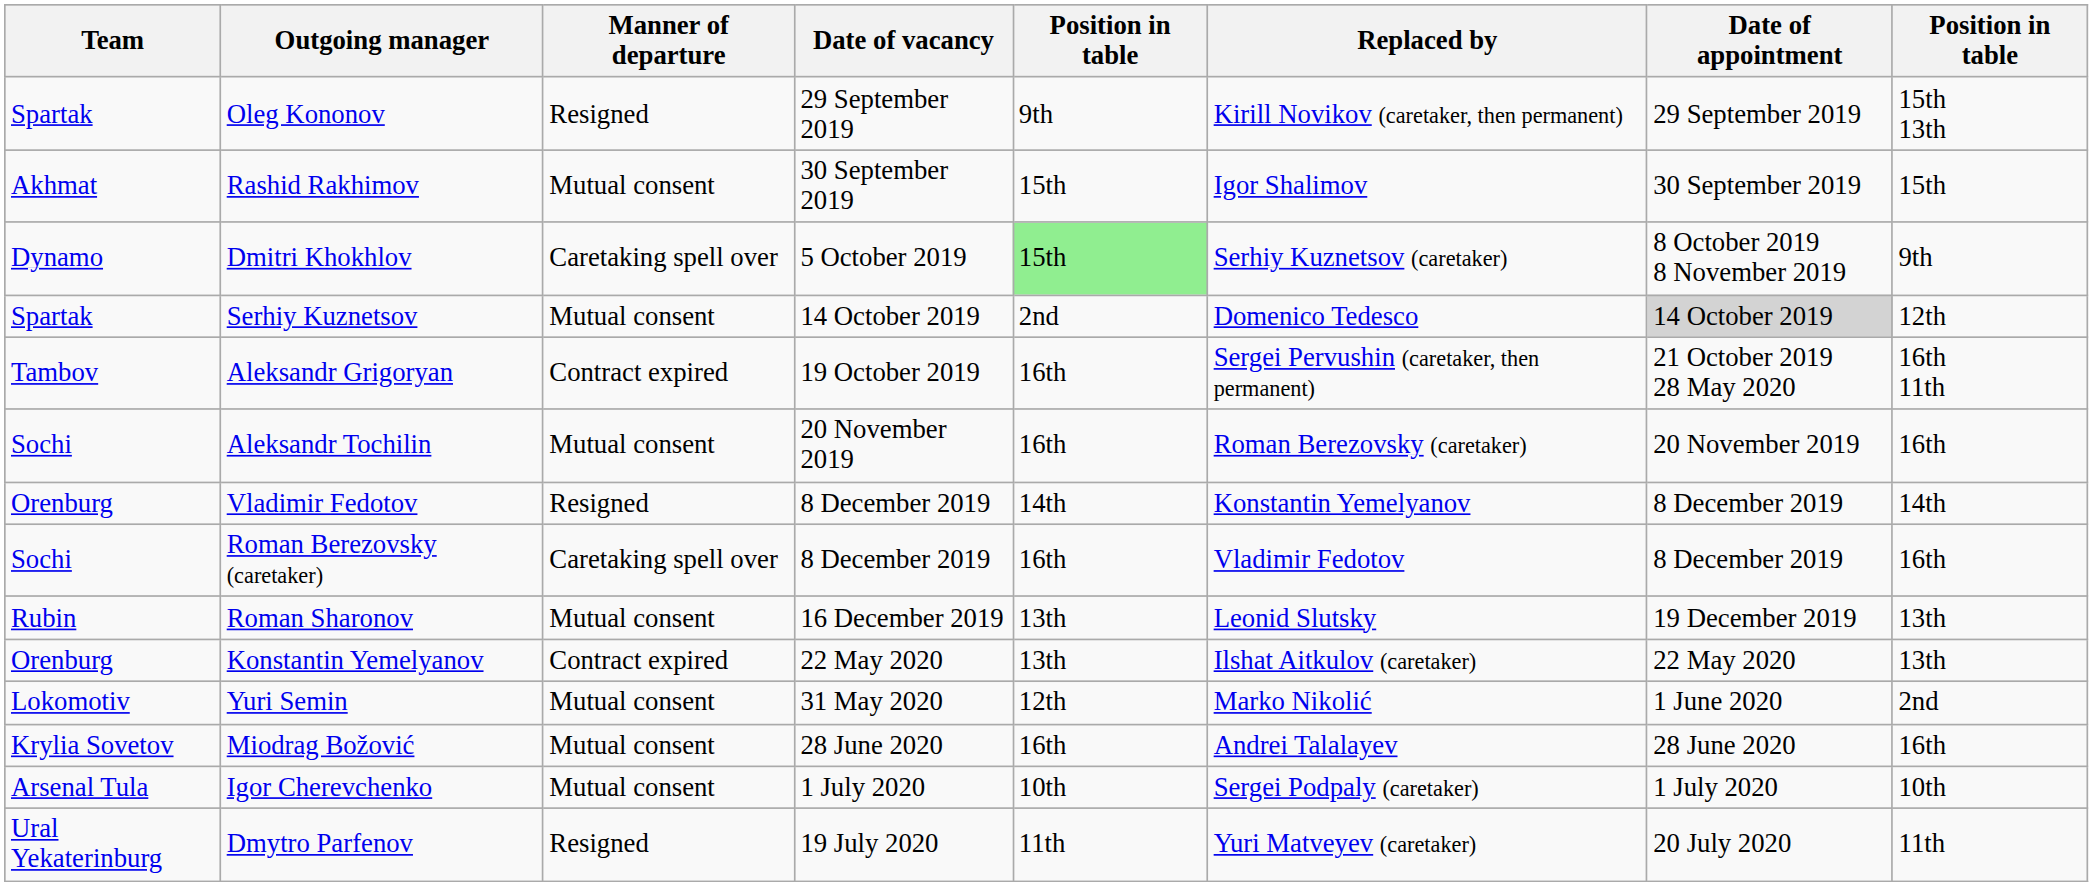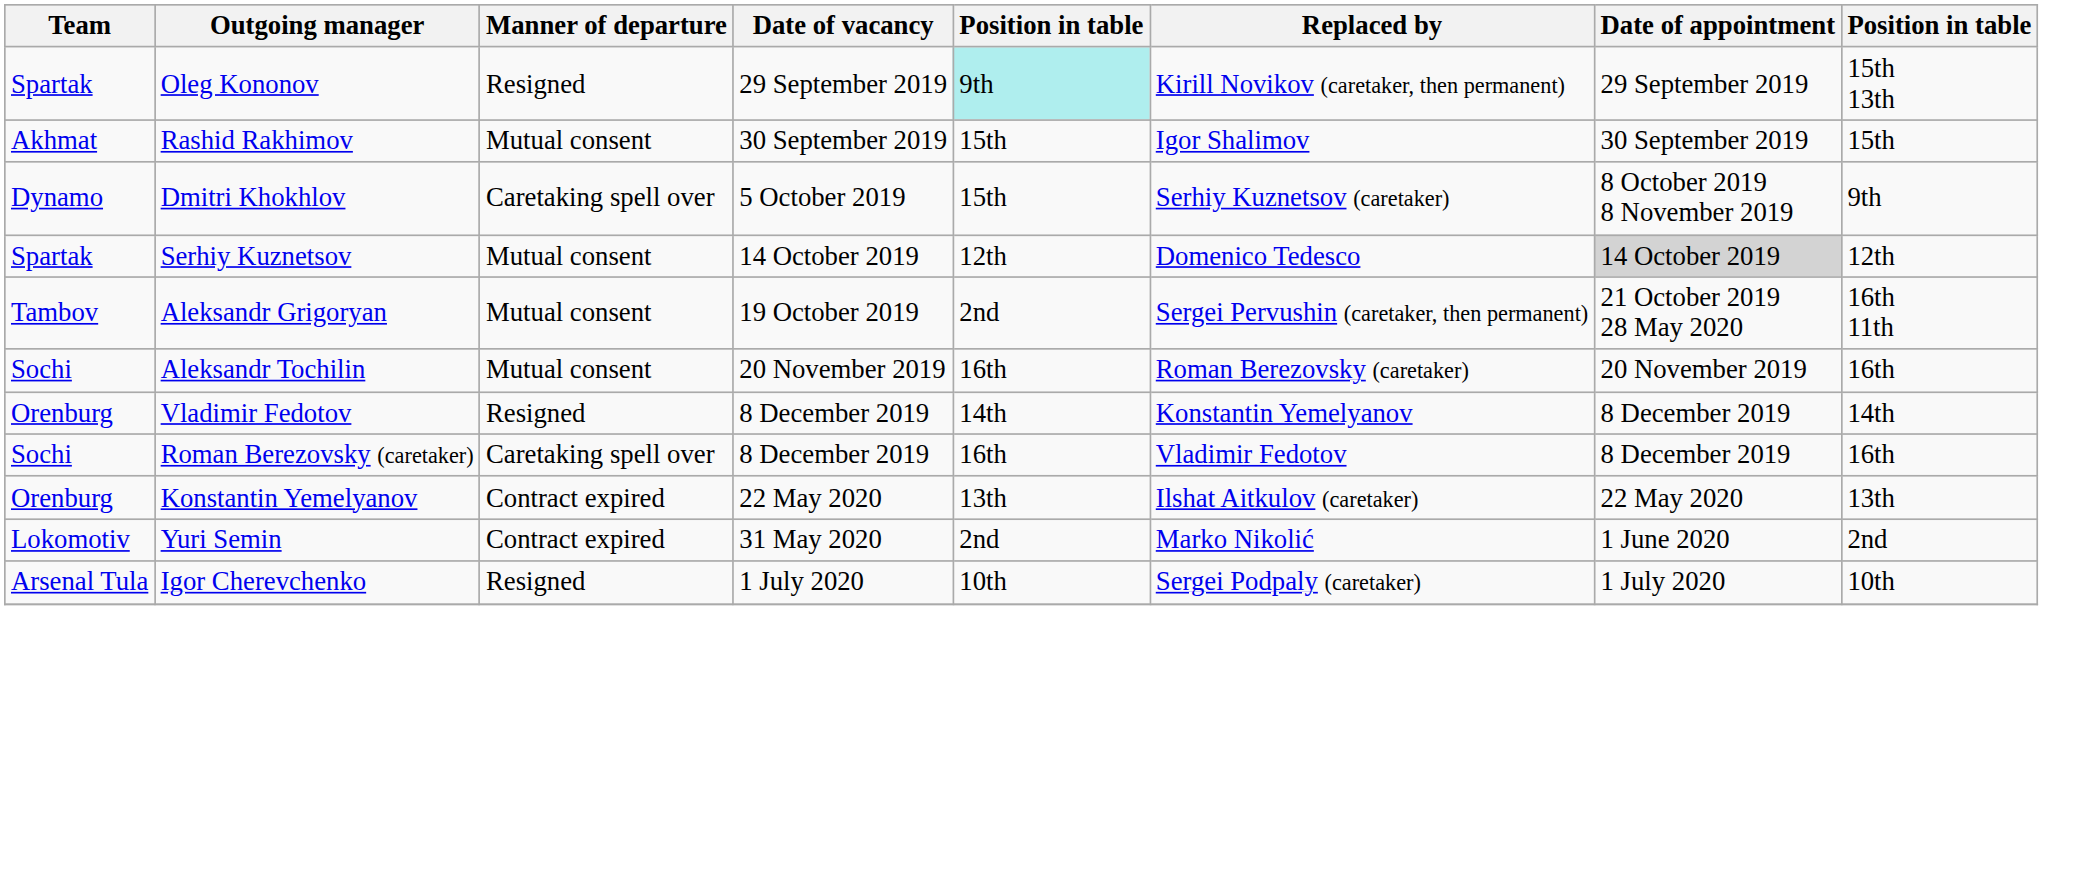Oleg Kononov | column 5: no background -> paleturquoise background
Dmitri Khokhlov | column 5: lightgreen background -> no background
Serhiy Kuznetsov | column 5: 2nd -> 12th
Aleksandr Grigoryan | Manner of departure: Contract expired -> Mutual consent
Aleksandr Grigoryan | column 5: 16th -> 2nd
- row: Rubin | Roman Sharonov | Mutual consent | 16 December 2019 | 13th | Leonid Slutsky | 19 December 2019 | 13th
Yuri Semin | Manner of departure: Mutual consent -> Contract expired
Yuri Semin | column 5: 12th -> 2nd
- row: Krylia Sovetov | Miodrag Božović | Mutual consent | 28 June 2020 | 16th | Andrei Talalayev | 28 June 2020 | 16th
Igor Cherevchenko | Manner of departure: Mutual consent -> Resigned
- row: Ural Yekaterinburg | Dmytro Parfenov | Resigned | 19 July 2020 | 11th | Yuri Matveyev (caretaker) | 20 July 2020 | 11th
